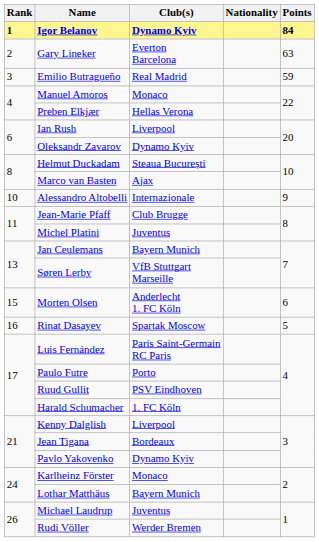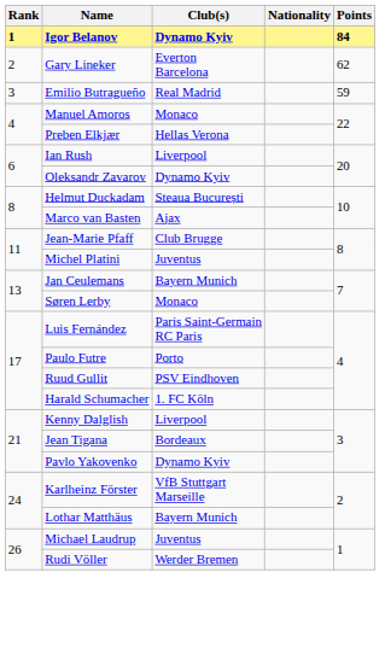Gary Lineker | Points: 63 -> 62
- row: 10 | Alessandro Altobelli | Internazionale | 9
Søren Lerby | Club(s): VfB Stuttgart Marseille -> Monaco
- row: 15 | Morten Olsen | Anderlecht 1. FC Köln | 6
- row: 16 | Rinat Dasayev | Spartak Moscow | 5
Karlheinz Förster | Club(s): Monaco -> VfB Stuttgart Marseille
